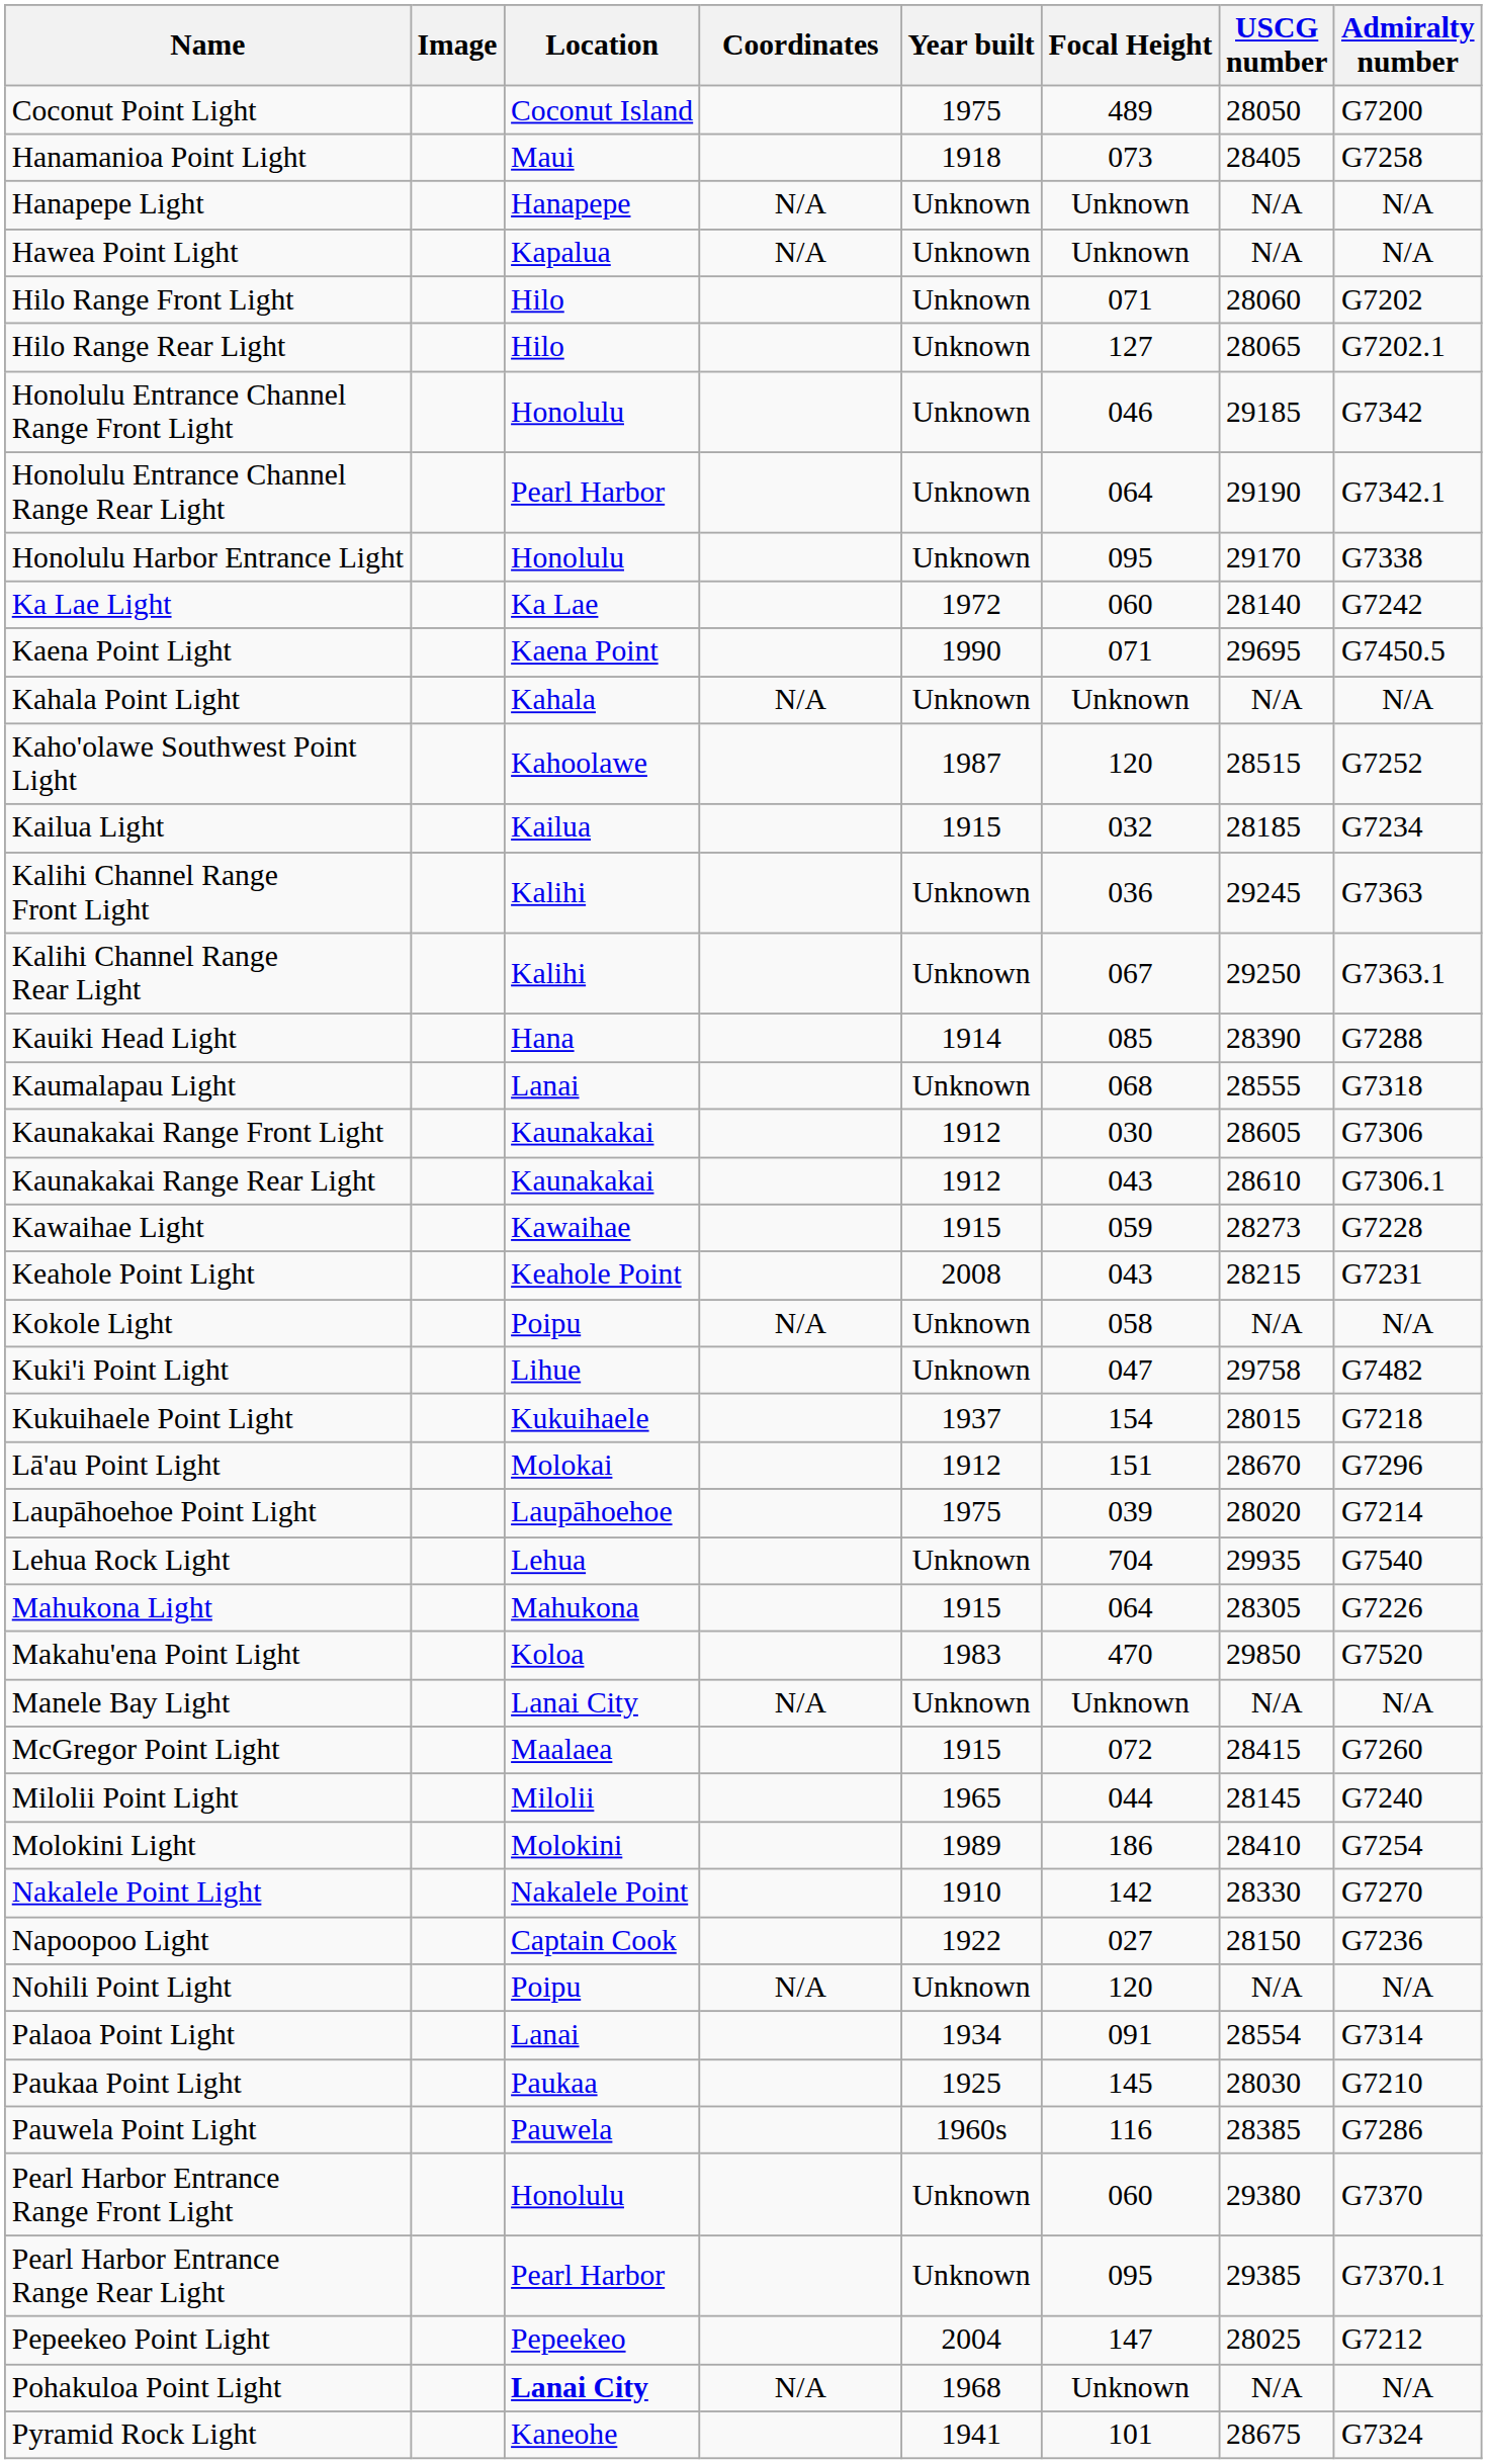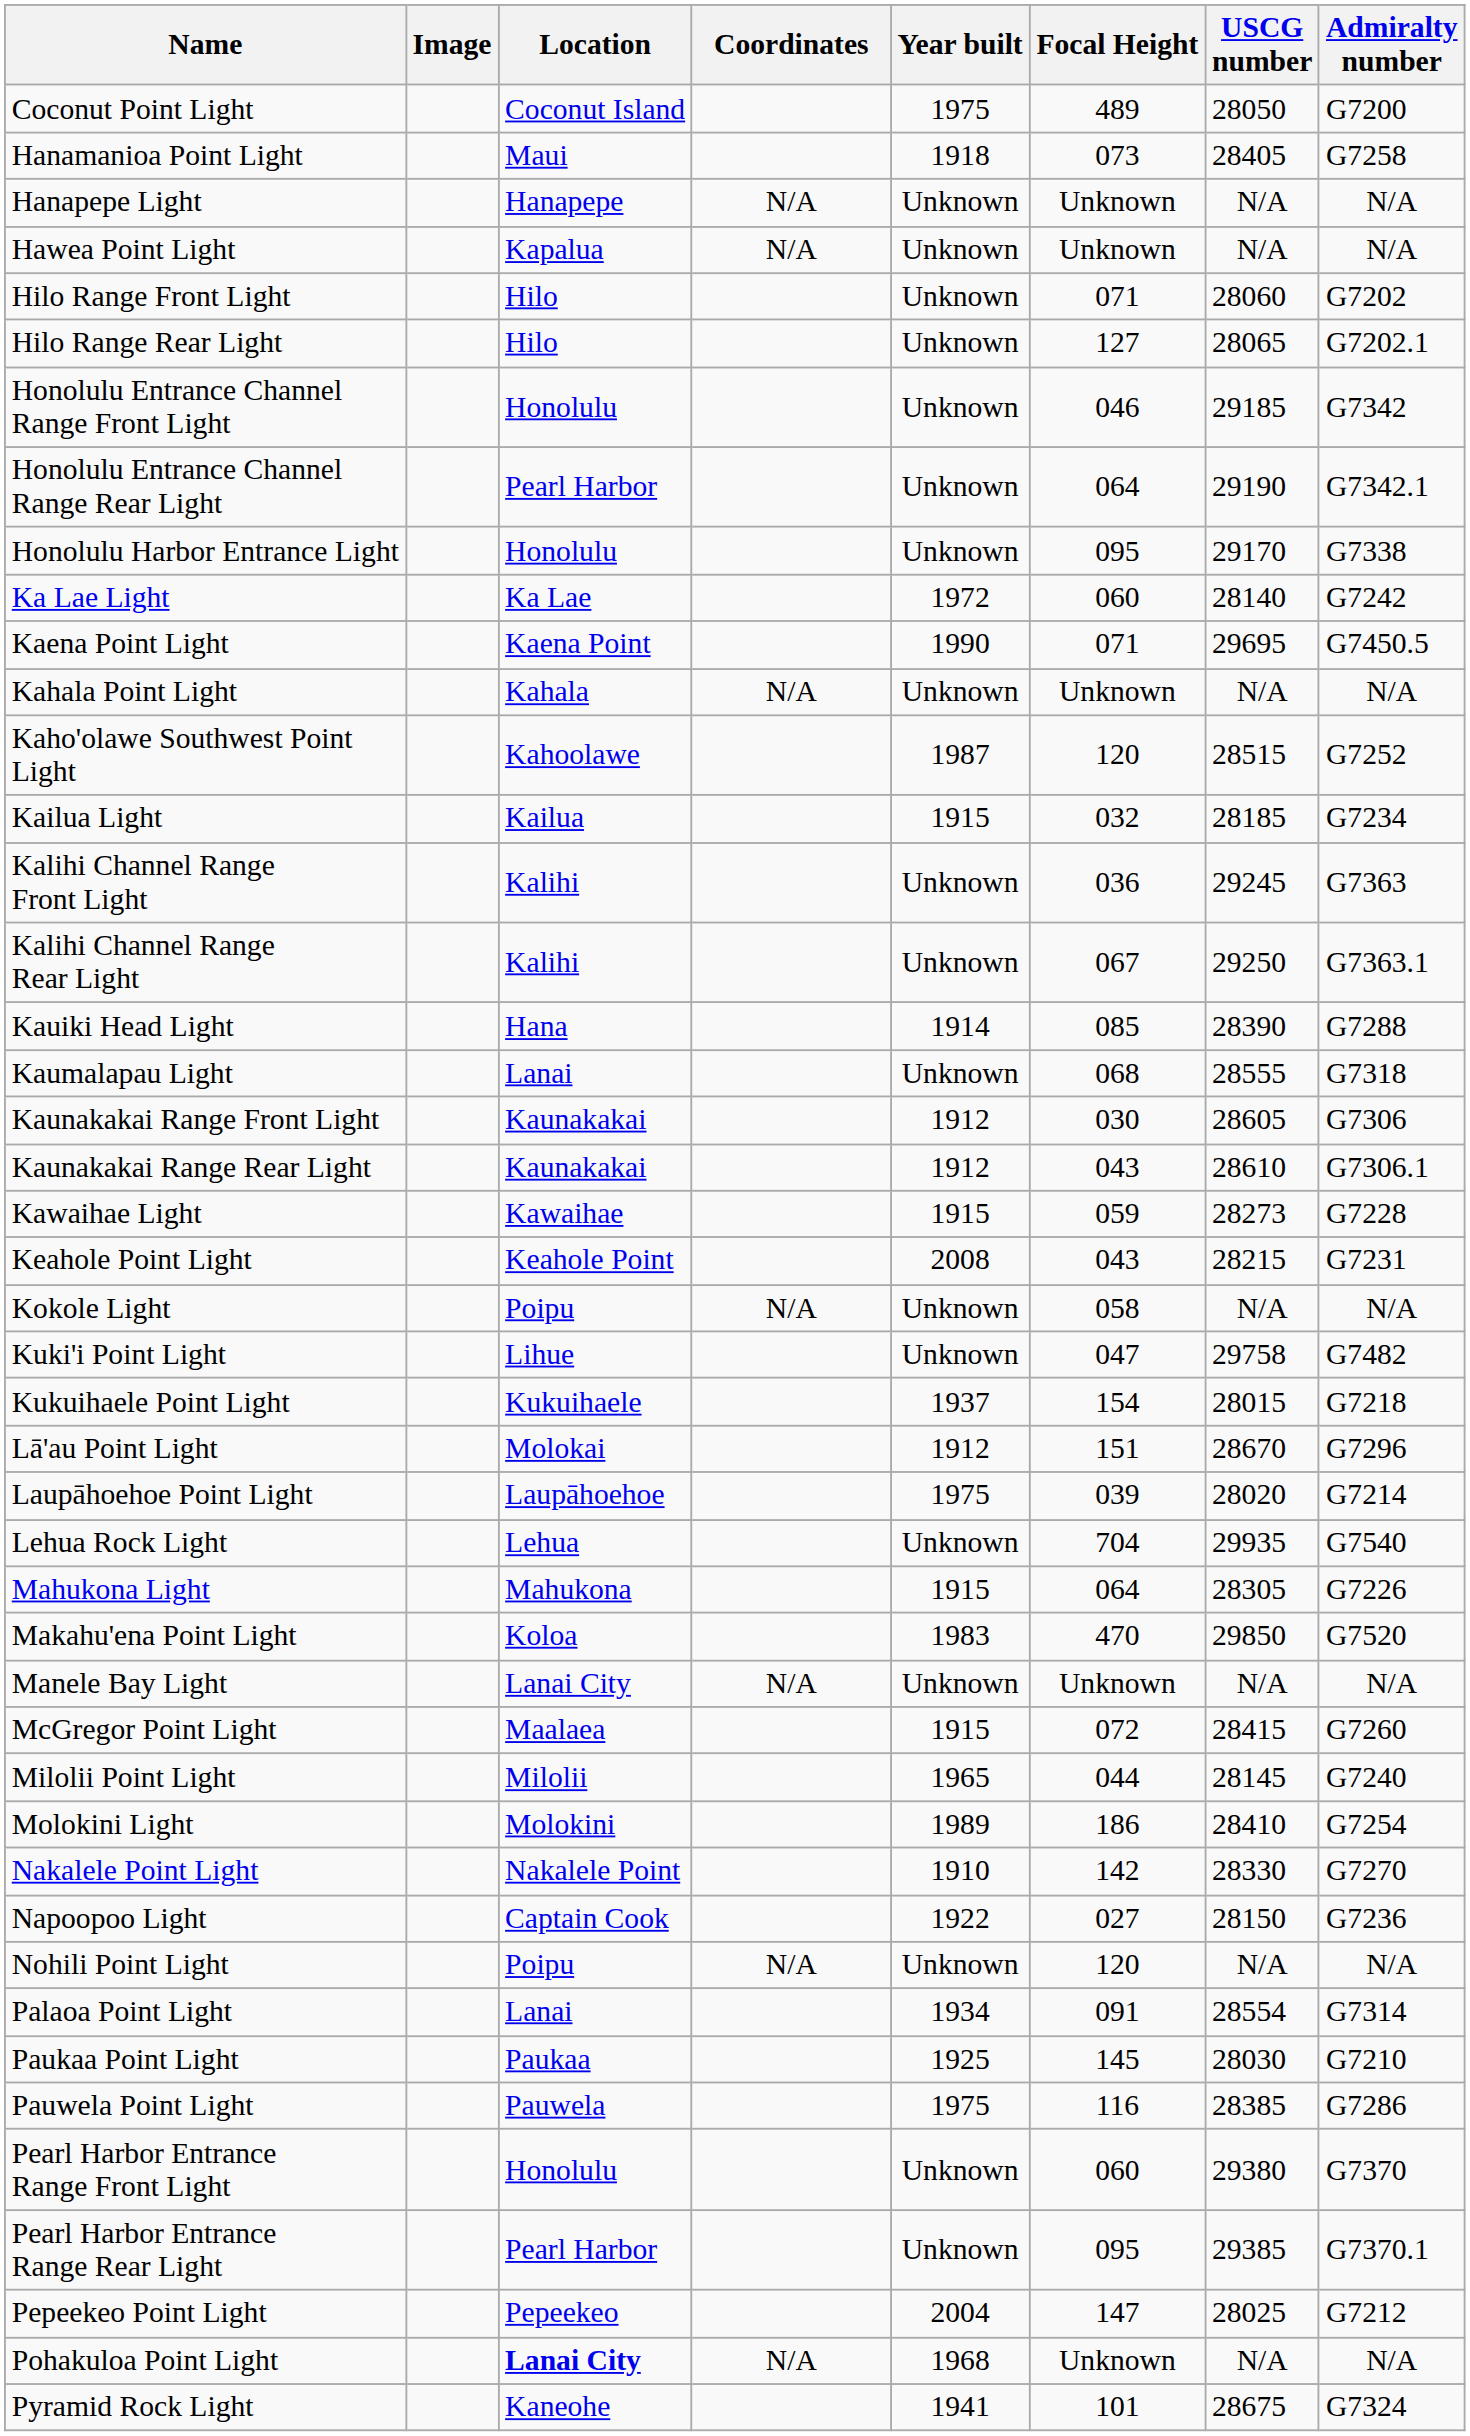Pauwela Point Light | Year built: 1960s -> 1975
